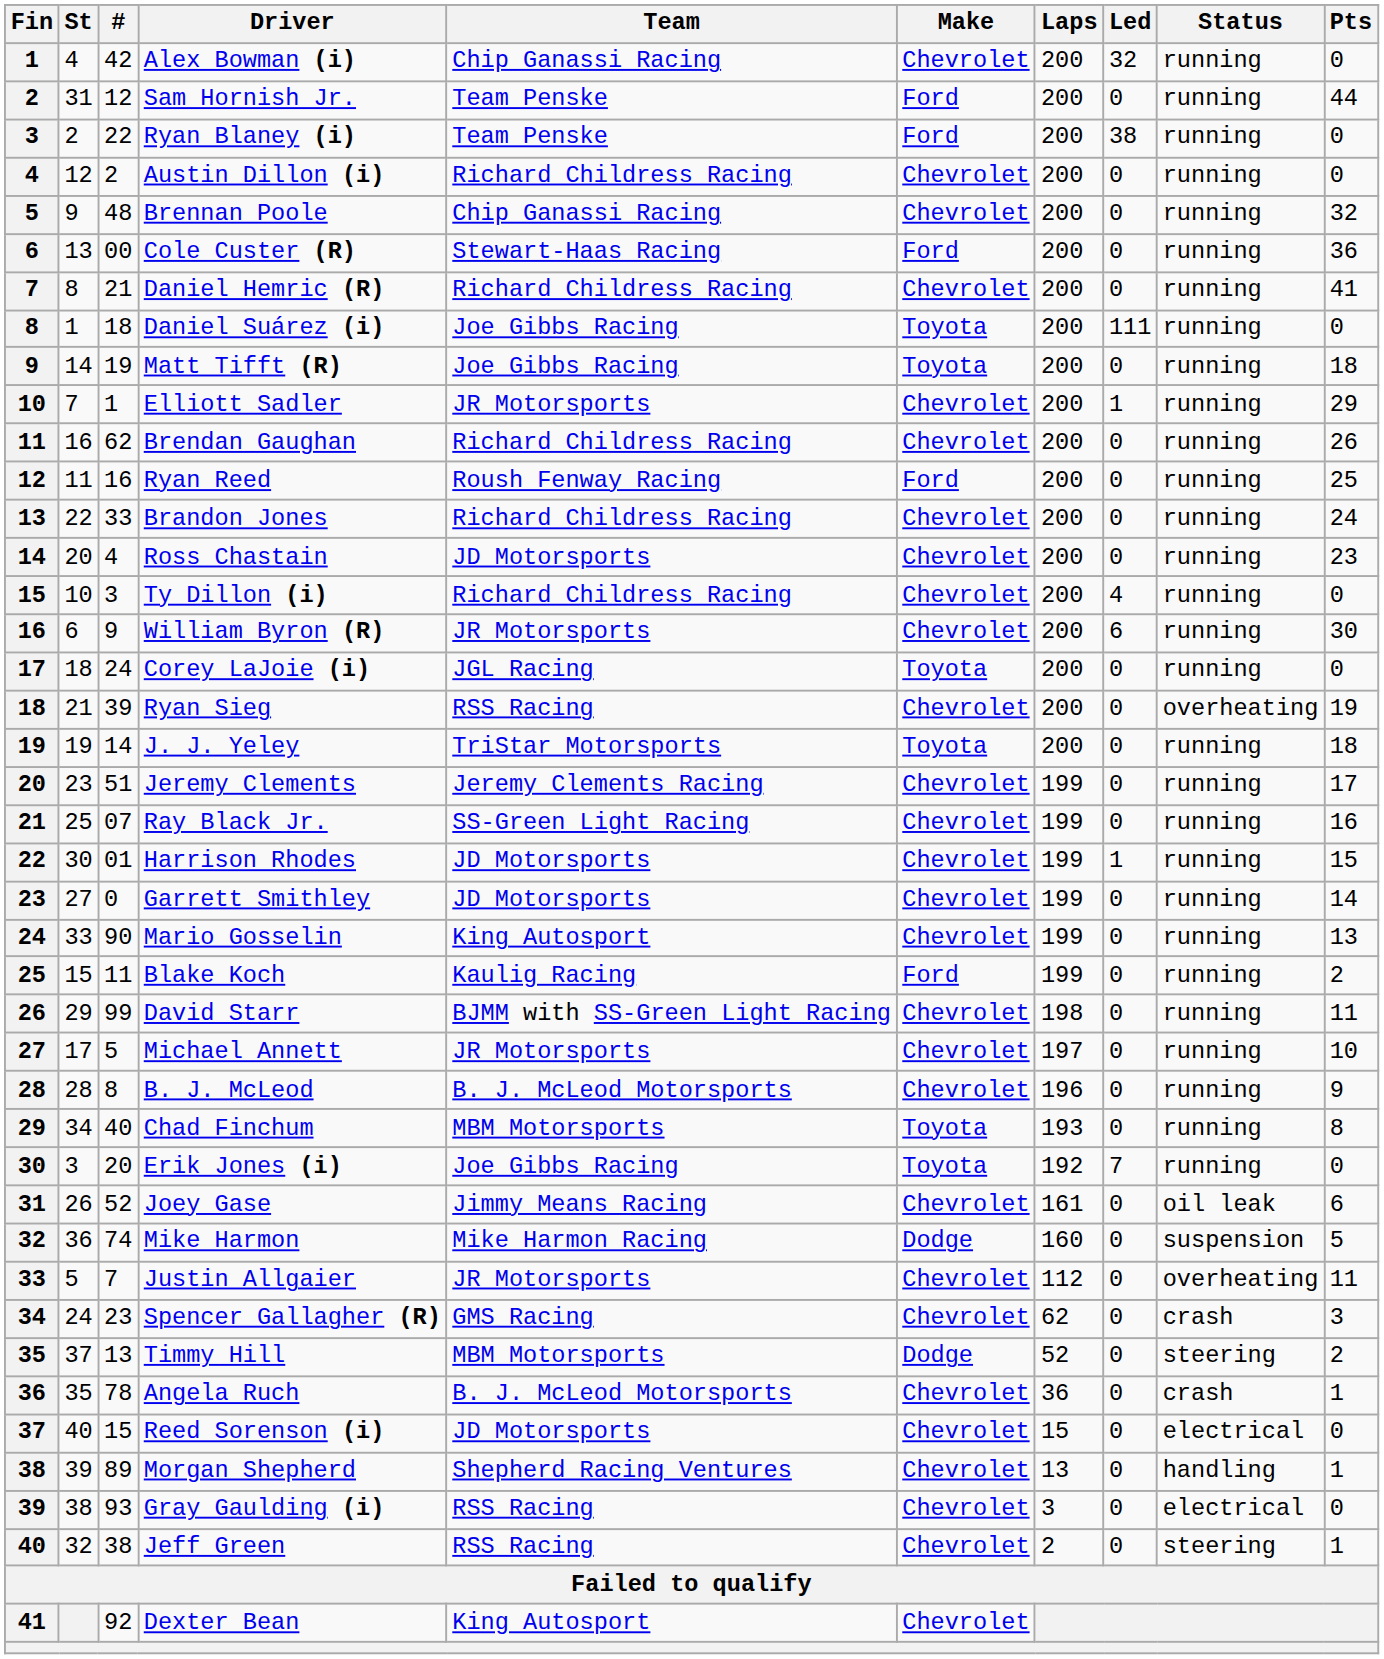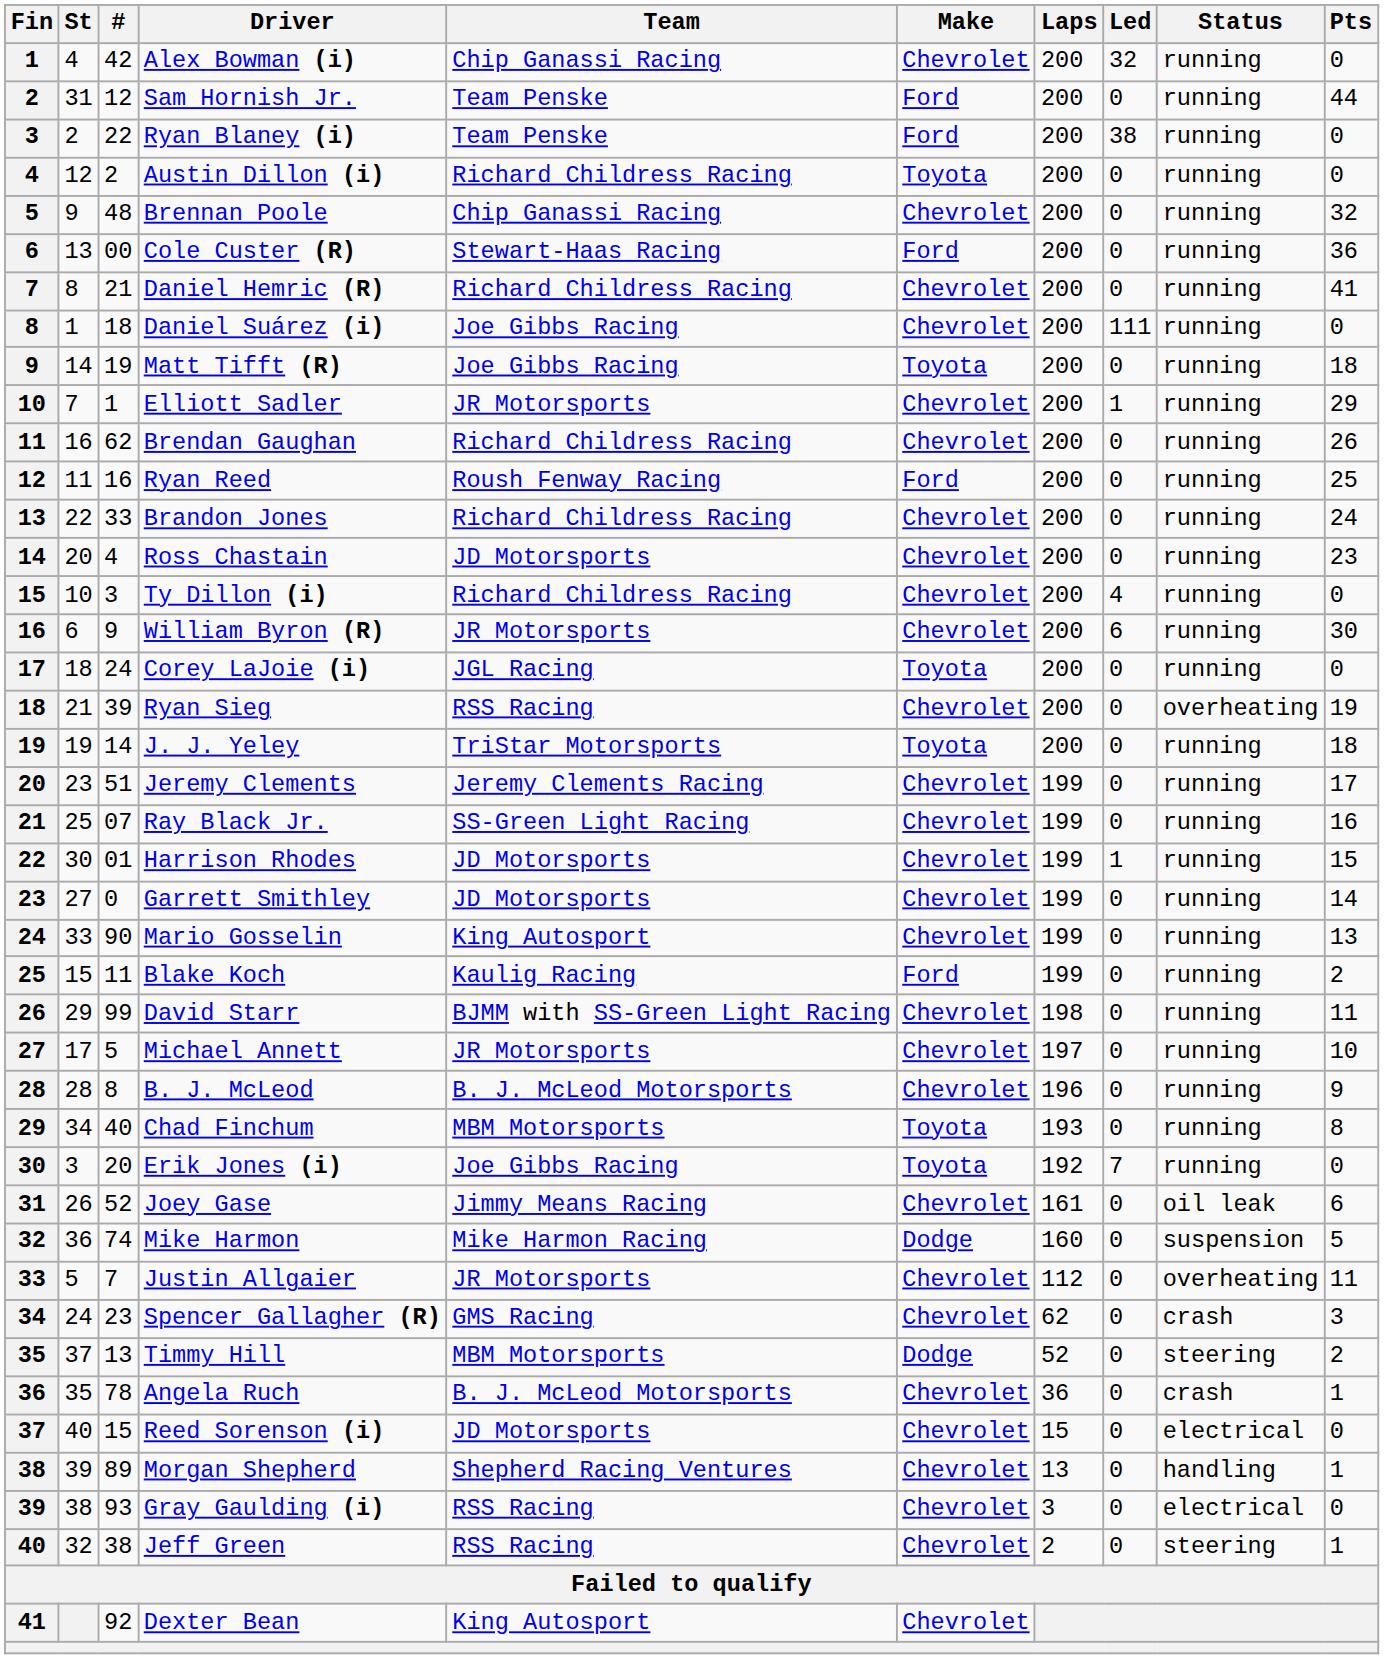Austin Dillon (i) | Make: Chevrolet -> Toyota
Daniel Suárez (i) | Make: Toyota -> Chevrolet
